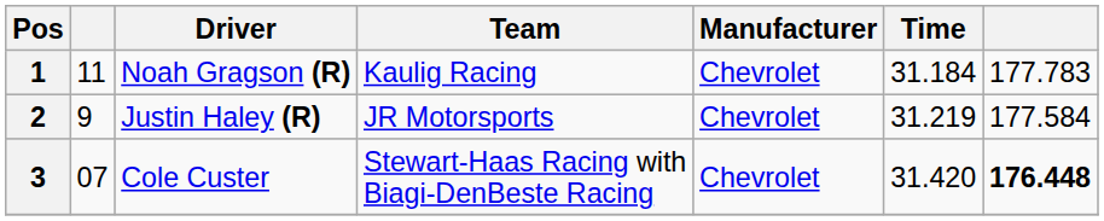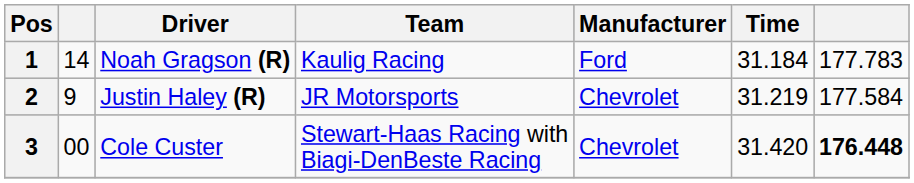1 | column 2: 11 -> 14
1 | Manufacturer: Chevrolet -> Ford
3 | column 2: 07 -> 00
